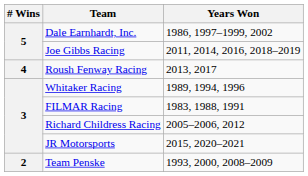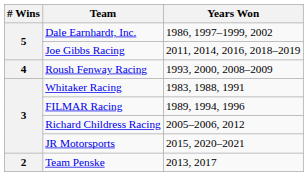Roush Fenway Racing | Years Won: 2013, 2017 -> 1993, 2000, 2008–2009
Whitaker Racing | Years Won: 1989, 1994, 1996 -> 1983, 1988, 1991
FILMAR Racing | Years Won: 1983, 1988, 1991 -> 1989, 1994, 1996
Team Penske | Years Won: 1993, 2000, 2008–2009 -> 2013, 2017
